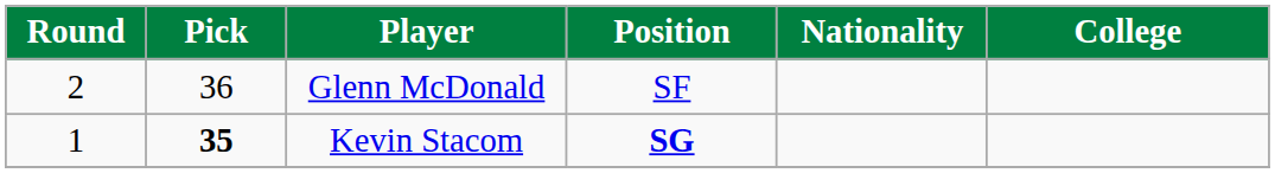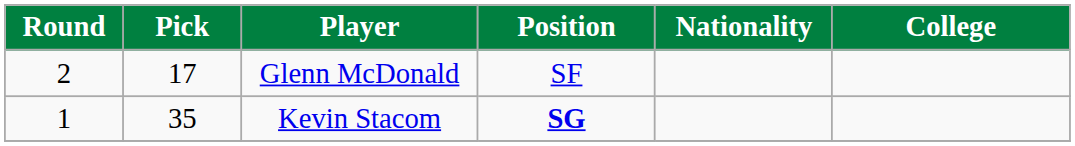Glenn McDonald | Pick: 36 -> 17
Kevin Stacom | Pick: bold -> normal
